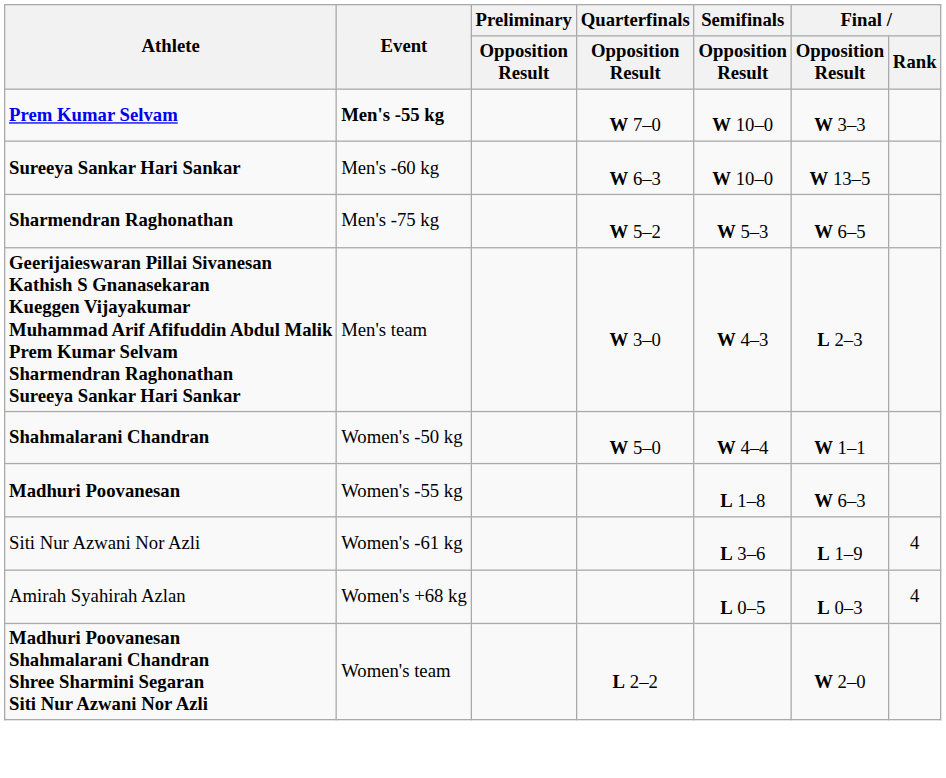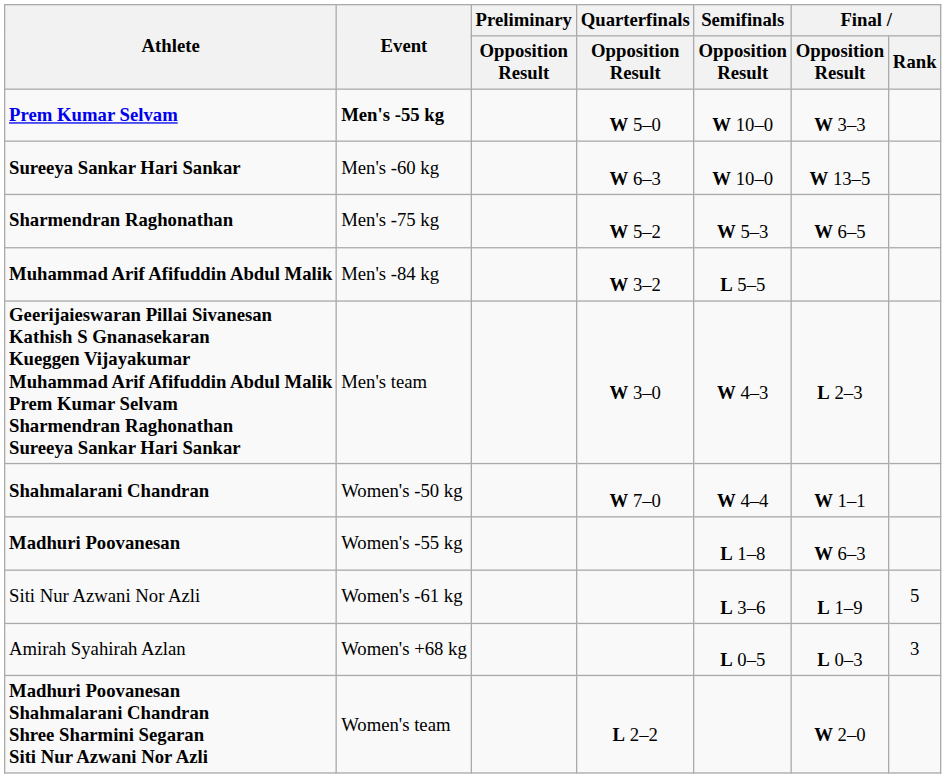Prem Kumar Selvam | Quarterfinals / Opposition Result: W 7–0 -> W 5–0
+ row: Muhammad Arif Afifuddin Abdul Malik | Men's -84 kg | W 3–2 | L 5–5
Shahmalarani Chandran | Quarterfinals / Opposition Result: W 5–0 -> W 7–0
Siti Nur Azwani Nor Azli | Final / Rank: 4 -> 5
Amirah Syahirah Azlan | Final / Rank: 4 -> 3
